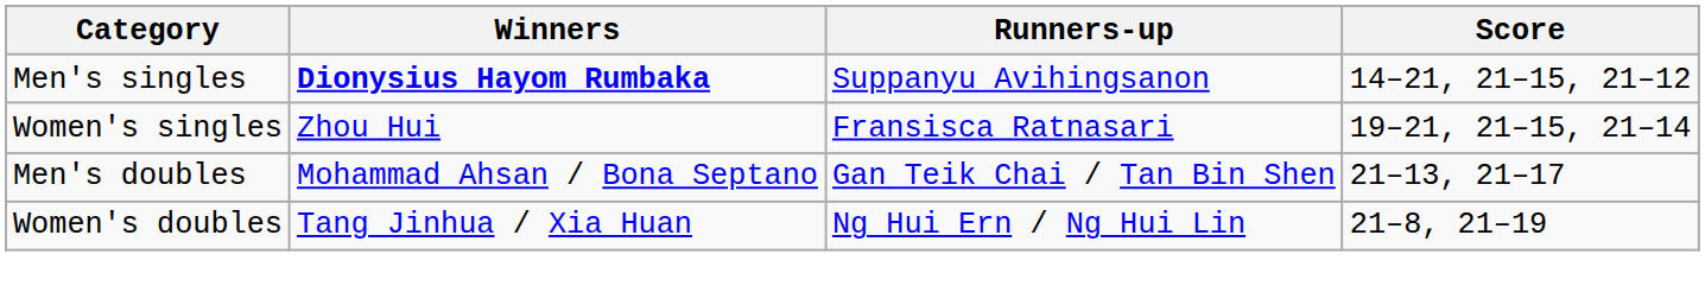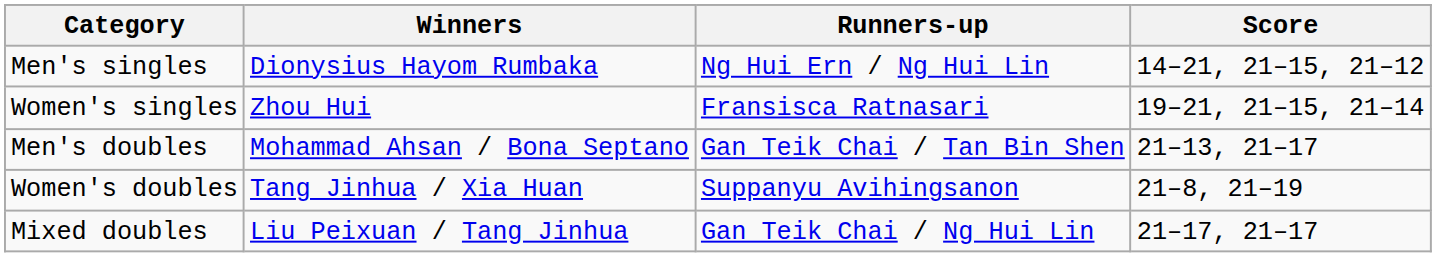Men's singles | Winners: bold -> normal
Men's singles | Runners-up: Suppanyu Avihingsanon -> Ng Hui Ern / Ng Hui Lin
Women's doubles | Runners-up: Ng Hui Ern / Ng Hui Lin -> Suppanyu Avihingsanon
+ row: Mixed doubles | Liu Peixuan / Tang Jinhua | Gan Teik Chai / Ng Hui Lin | 21–17, 21–17
